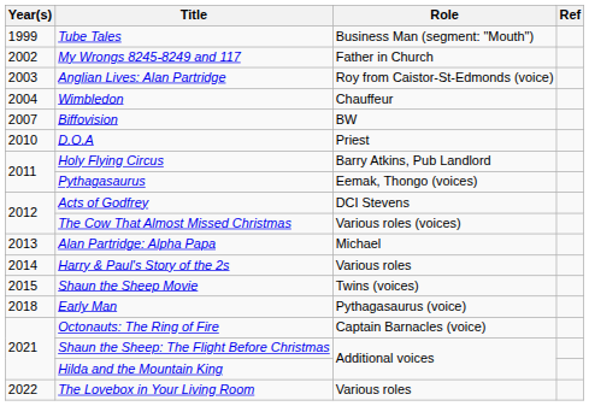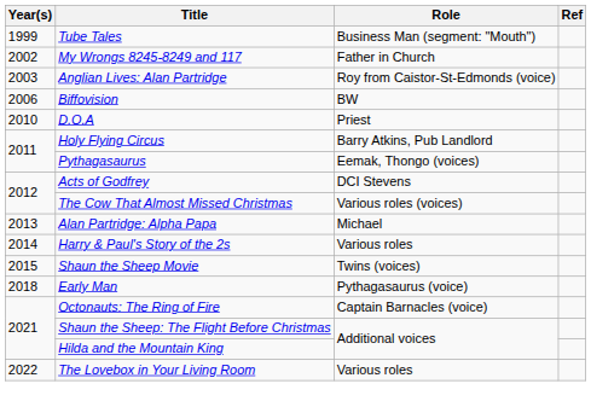- row: 2004 | Wimbledon | Chauffeur
Biffovision | Year(s): 2007 -> 2006
